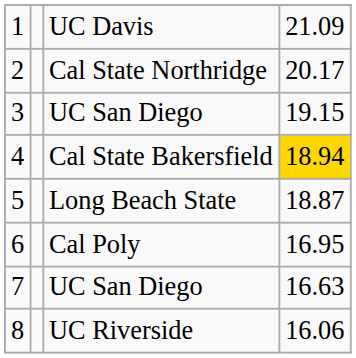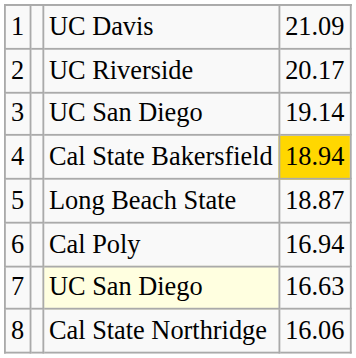2 | column 3: Cal State Northridge -> UC Riverside
3 | column 4: 19.15 -> 19.14
6 | column 4: 16.95 -> 16.94
7 | column 3: no background -> lightyellow background
8 | column 3: UC Riverside -> Cal State Northridge
